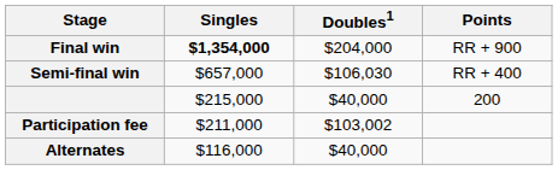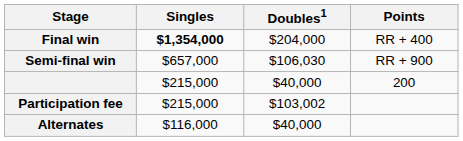Final win | Points: RR + 900 -> RR + 400
Semi-final win | Points: RR + 400 -> RR + 900
Participation fee | Singles: $211,000 -> $215,000
